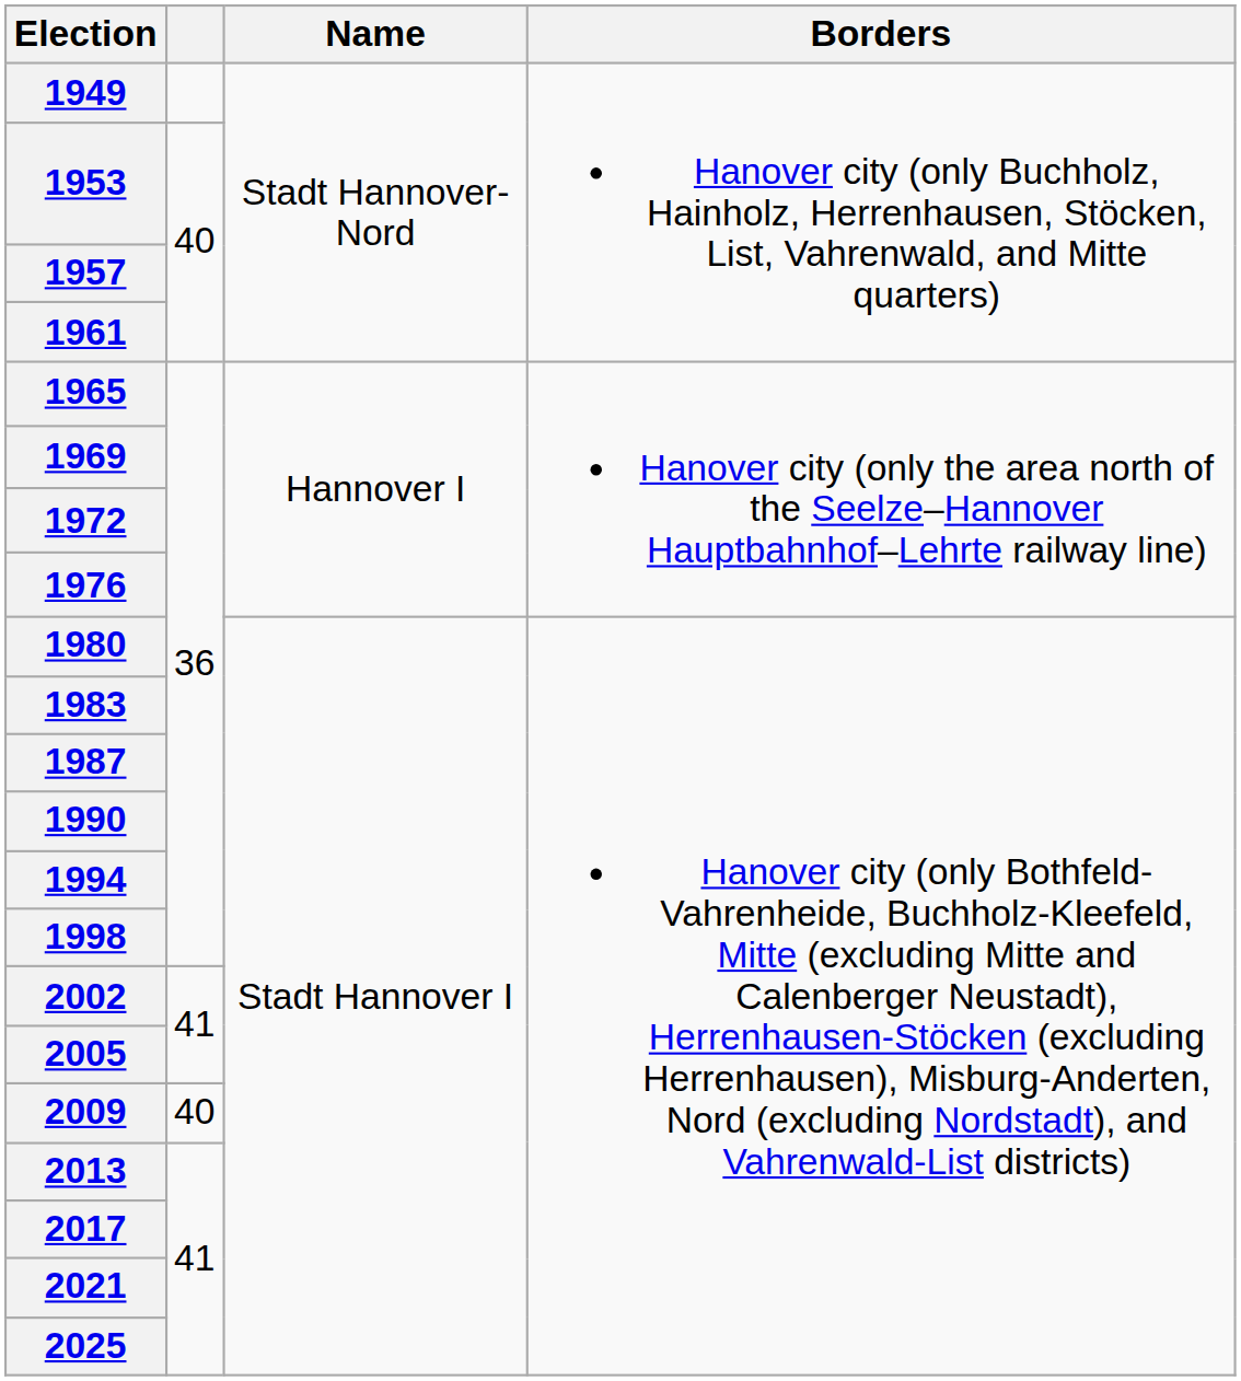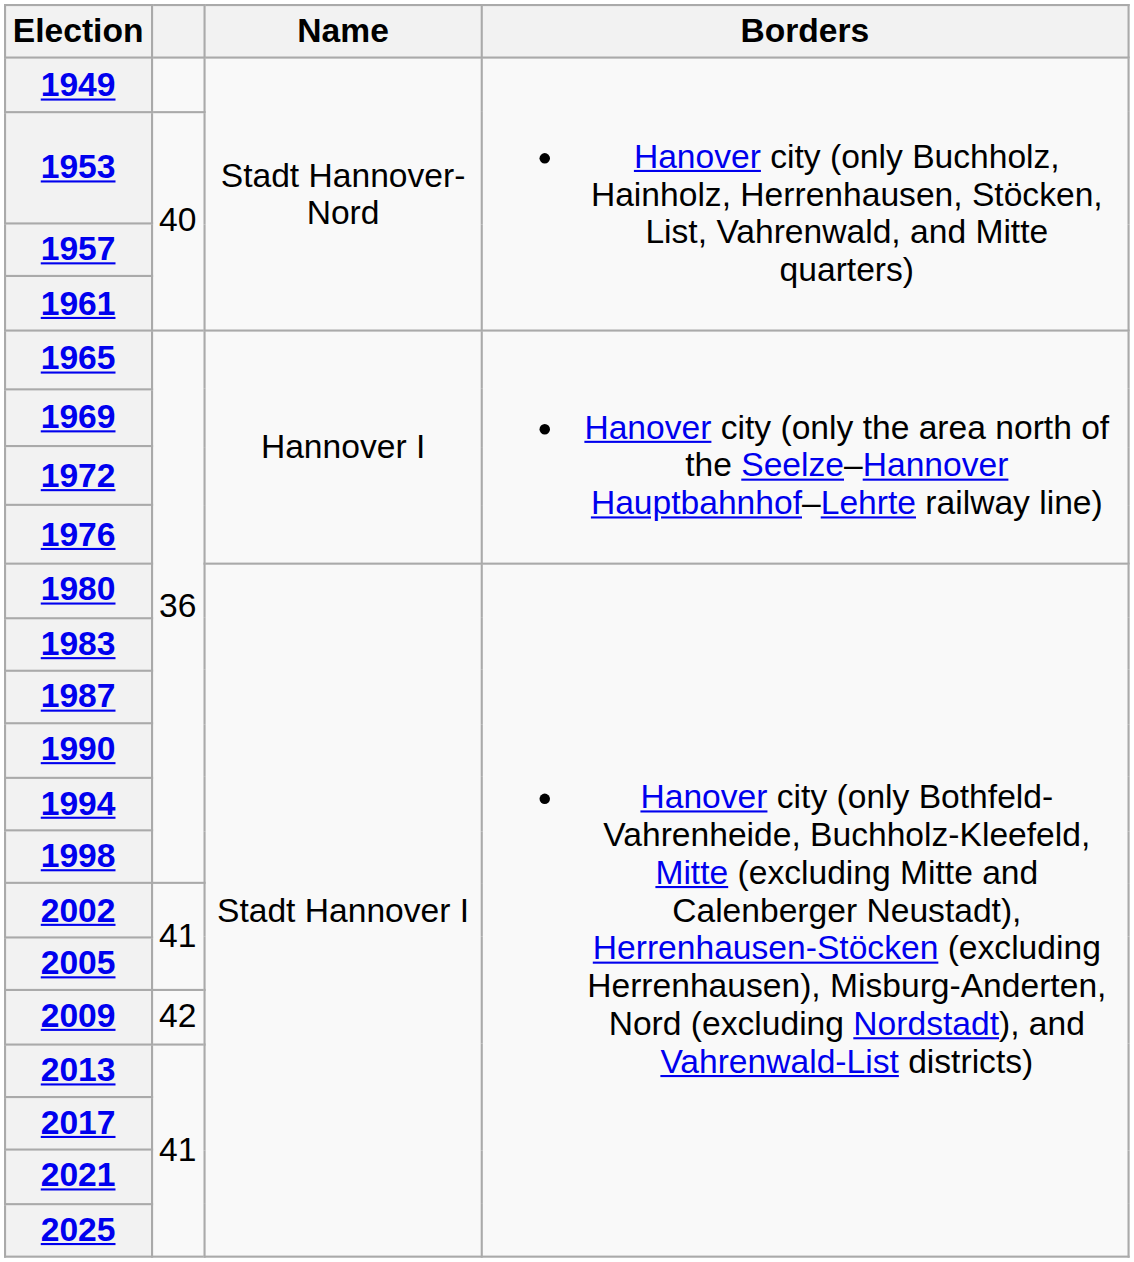2009 | column 2: 40 -> 42
